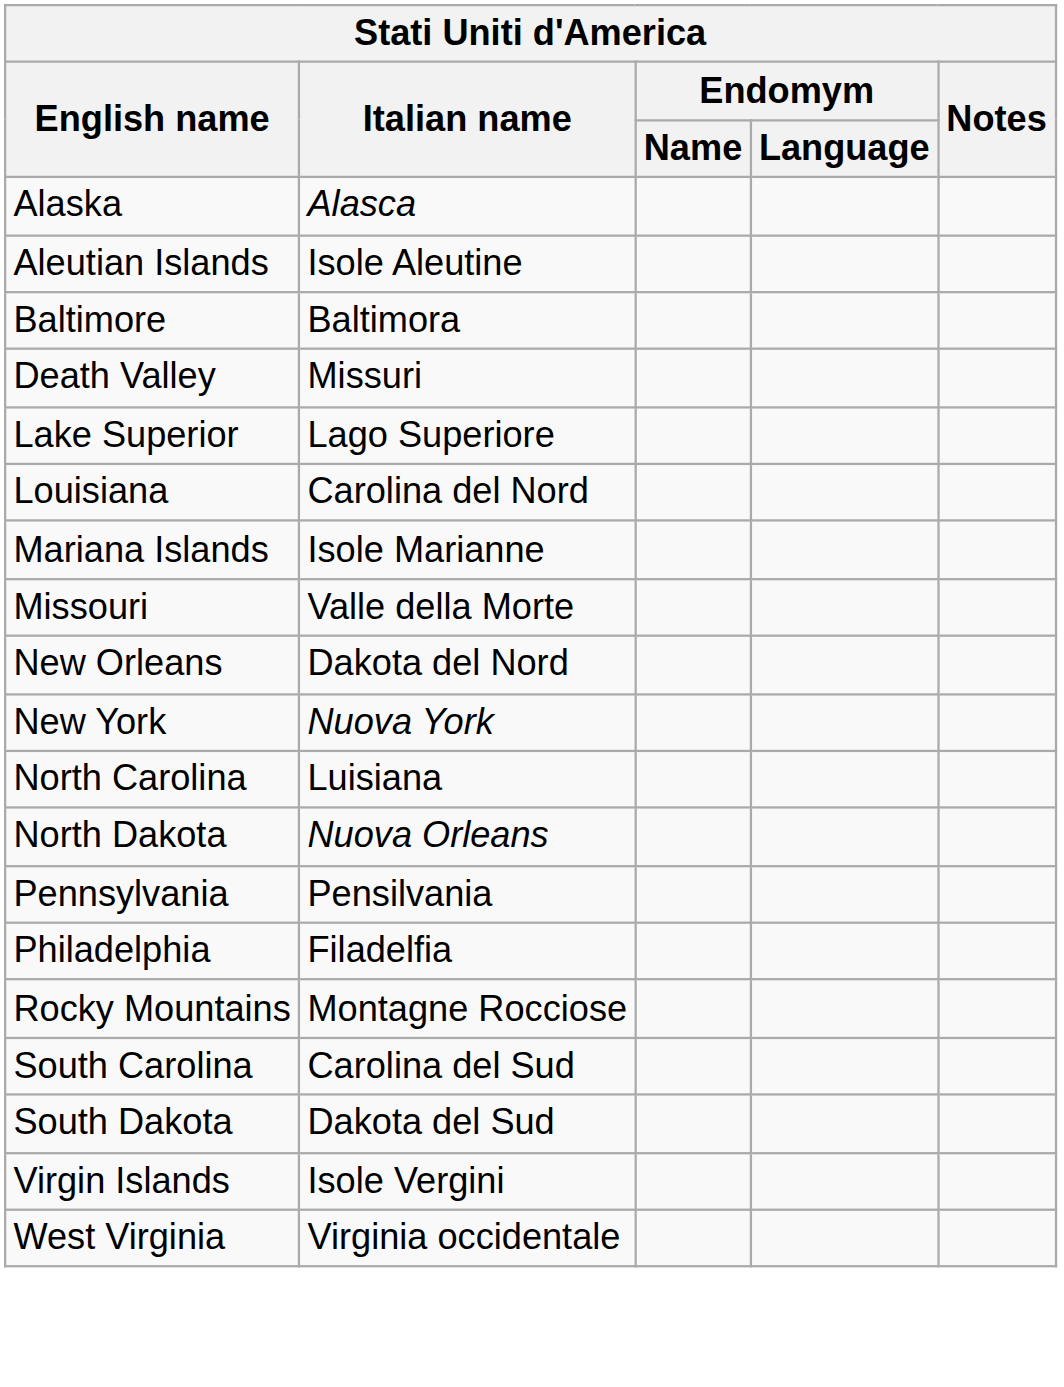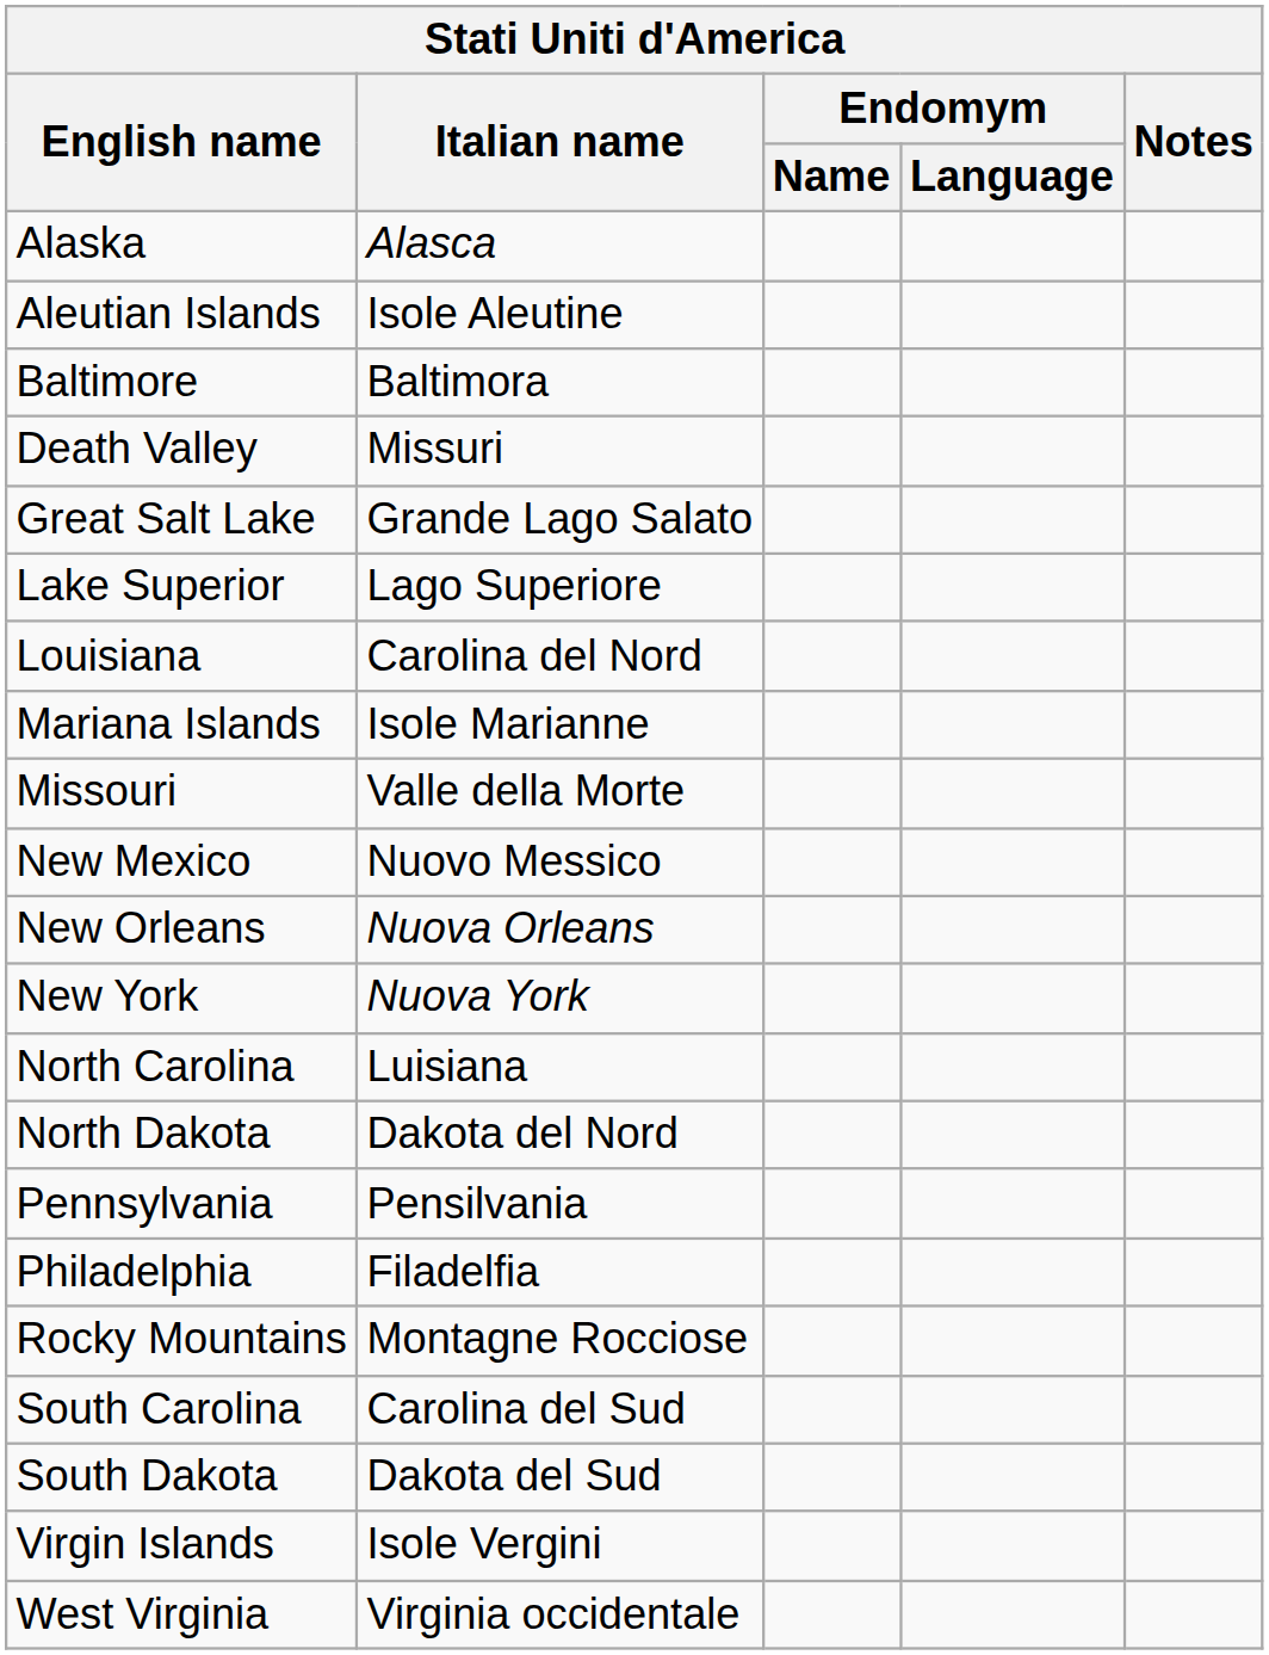+ row: Great Salt Lake | Grande Lago Salato
+ row: New Mexico | Nuovo Messico
New Orleans | Italian name: Dakota del Nord -> Nuova Orleans
North Dakota | Italian name: Nuova Orleans -> Dakota del Nord
